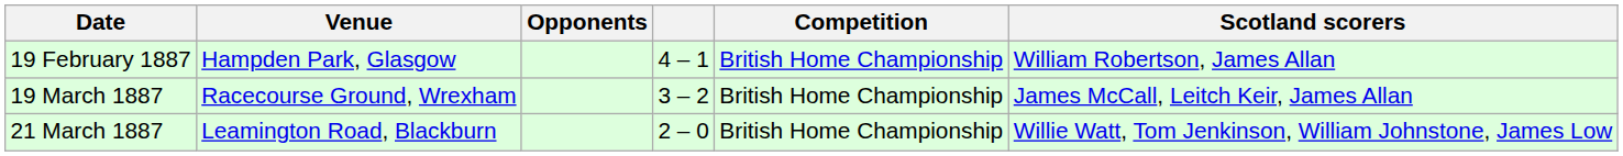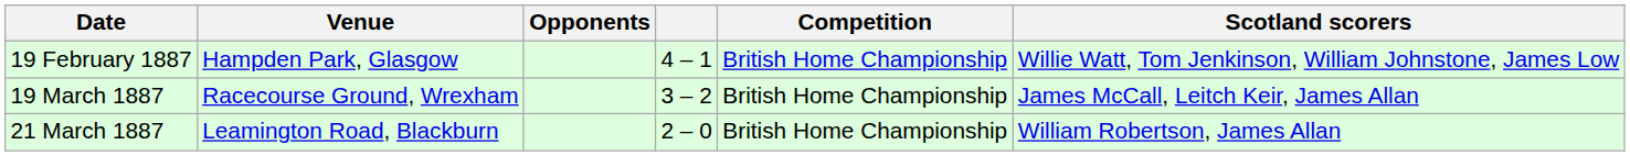19 February 1887 | Scotland scorers: William Robertson, James Allan -> Willie Watt, Tom Jenkinson, William Johnstone, James Low
21 March 1887 | Scotland scorers: Willie Watt, Tom Jenkinson, William Johnstone, James Low -> William Robertson, James Allan
